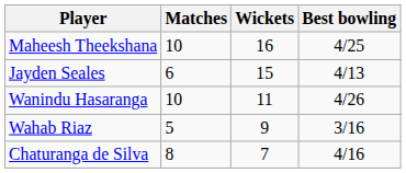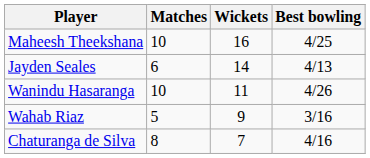Jayden Seales | Wickets: 15 -> 14
